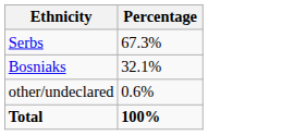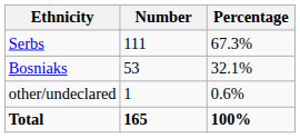+ column: Number | 111 | 53 | 1 | 165
